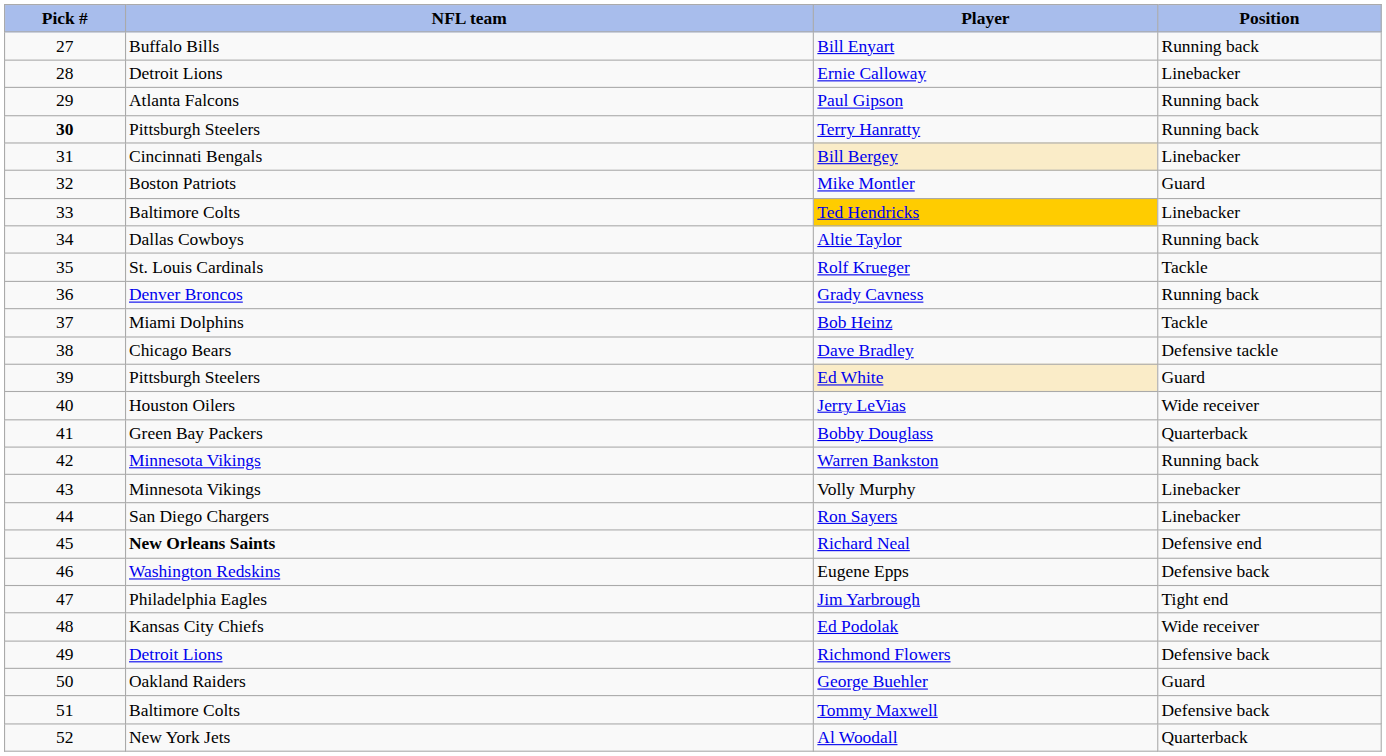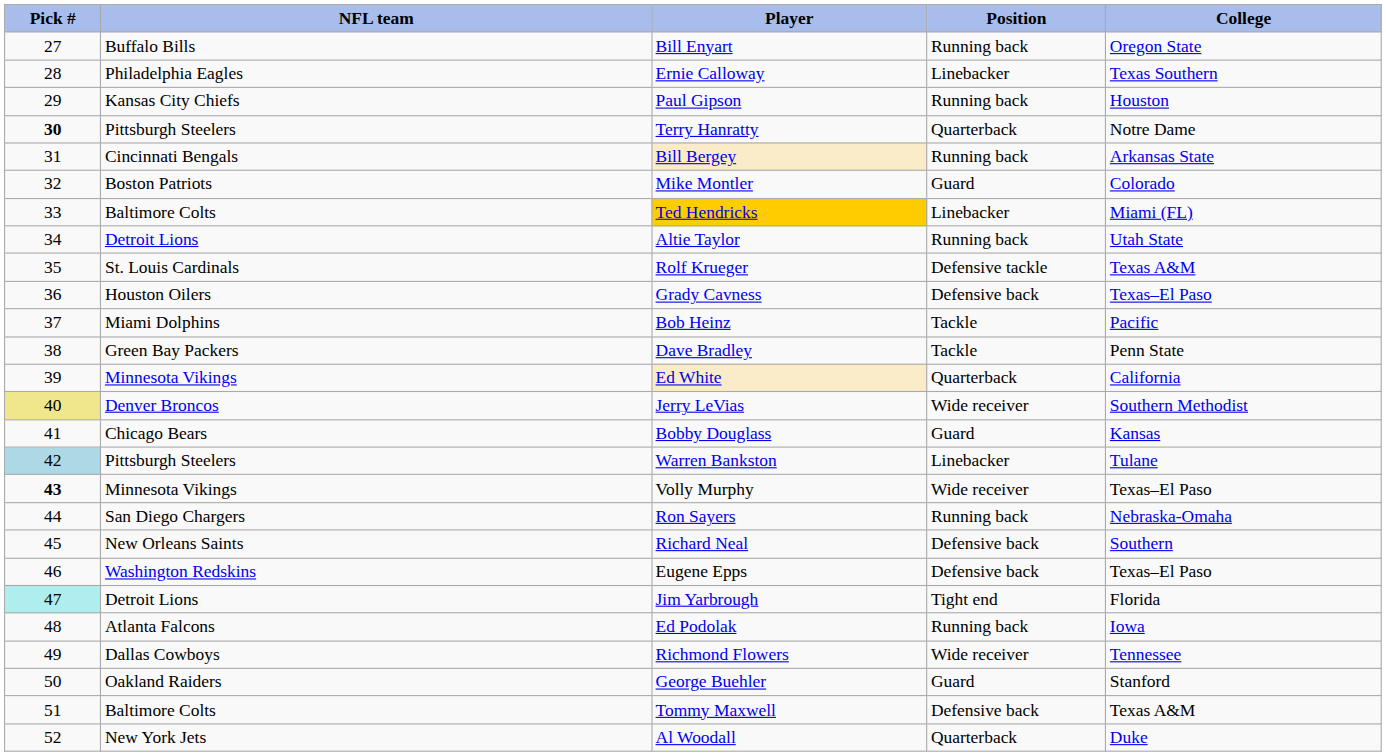+ column: College | Oregon State | Texas Southern | Houston | Notre Dame | Arkansas State | Colorado | Miami (FL) | Utah State | Texas A&M | Texas–El Paso | Pacific | Penn State | California | Southern Methodist | Kansas | Tulane | Texas–El Paso | Nebraska-Omaha | Southern | Texas–El Paso | Florida | Iowa | Tennessee | Stanford | Texas A&M | Duke
Ernie Calloway | NFL team: Detroit Lions -> Philadelphia Eagles
Paul Gipson | NFL team: Atlanta Falcons -> Kansas City Chiefs
Terry Hanratty | Position: Running back -> Quarterback
Bill Bergey | Position: Linebacker -> Running back
Altie Taylor | NFL team: Dallas Cowboys -> Detroit Lions
Rolf Krueger | Position: Tackle -> Defensive tackle
Grady Cavness | NFL team: Denver Broncos -> Houston Oilers
Grady Cavness | Position: Running back -> Defensive back
Dave Bradley | NFL team: Chicago Bears -> Green Bay Packers
Dave Bradley | Position: Defensive tackle -> Tackle
Ed White | NFL team: Pittsburgh Steelers -> Minnesota Vikings
Ed White | Position: Guard -> Quarterback
Jerry LeVias | Pick #: no background -> khaki background
Jerry LeVias | NFL team: Houston Oilers -> Denver Broncos
Bobby Douglass | NFL team: Green Bay Packers -> Chicago Bears
Bobby Douglass | Position: Quarterback -> Guard
Warren Bankston | Pick #: no background -> lightblue background
Warren Bankston | NFL team: Minnesota Vikings -> Pittsburgh Steelers
Warren Bankston | Position: Running back -> Linebacker
Volly Murphy | Pick #: normal -> bold
Volly Murphy | Position: Linebacker -> Wide receiver
Ron Sayers | Position: Linebacker -> Running back
Richard Neal | NFL team: bold -> normal
Richard Neal | Position: Defensive end -> Defensive back
Jim Yarbrough | Pick #: no background -> paleturquoise background
Jim Yarbrough | NFL team: Philadelphia Eagles -> Detroit Lions
Ed Podolak | NFL team: Kansas City Chiefs -> Atlanta Falcons
Ed Podolak | Position: Wide receiver -> Running back
Richmond Flowers | NFL team: Detroit Lions -> Dallas Cowboys
Richmond Flowers | Position: Defensive back -> Wide receiver
